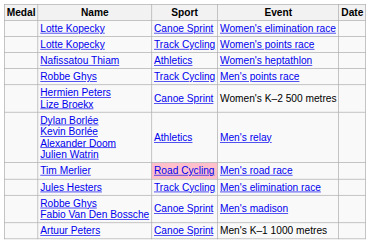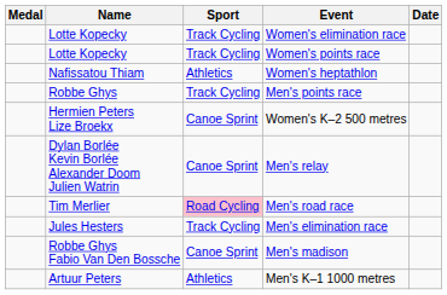Women's elimination race | Sport: Canoe Sprint -> Track Cycling
Men's relay | Sport: Athletics -> Canoe Sprint
Men's K–1 1000 metres | Sport: Canoe Sprint -> Athletics
